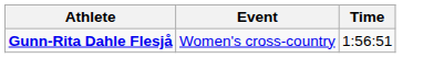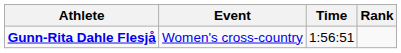+ column: Rank
